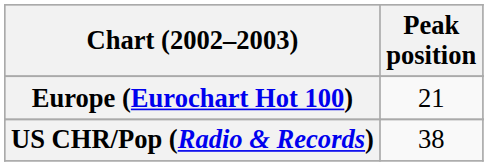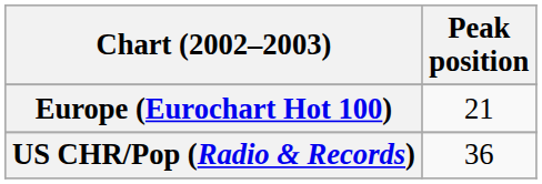US CHR/Pop (Radio & Records) | Peak position: 38 -> 36
